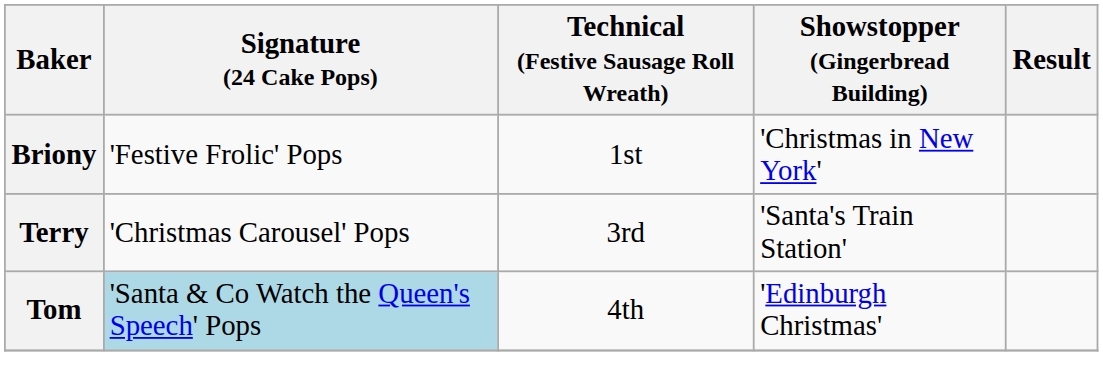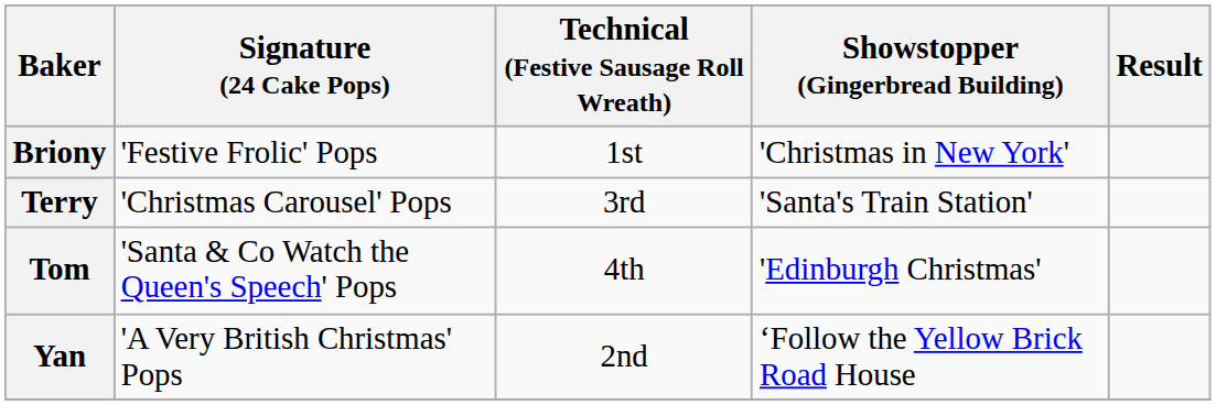Tom | Signature (24 Cake Pops): lightblue background -> no background
+ row: Yan | 'A Very British Christmas' Pops | 2nd | ‘Follow the Yellow Brick Road House
